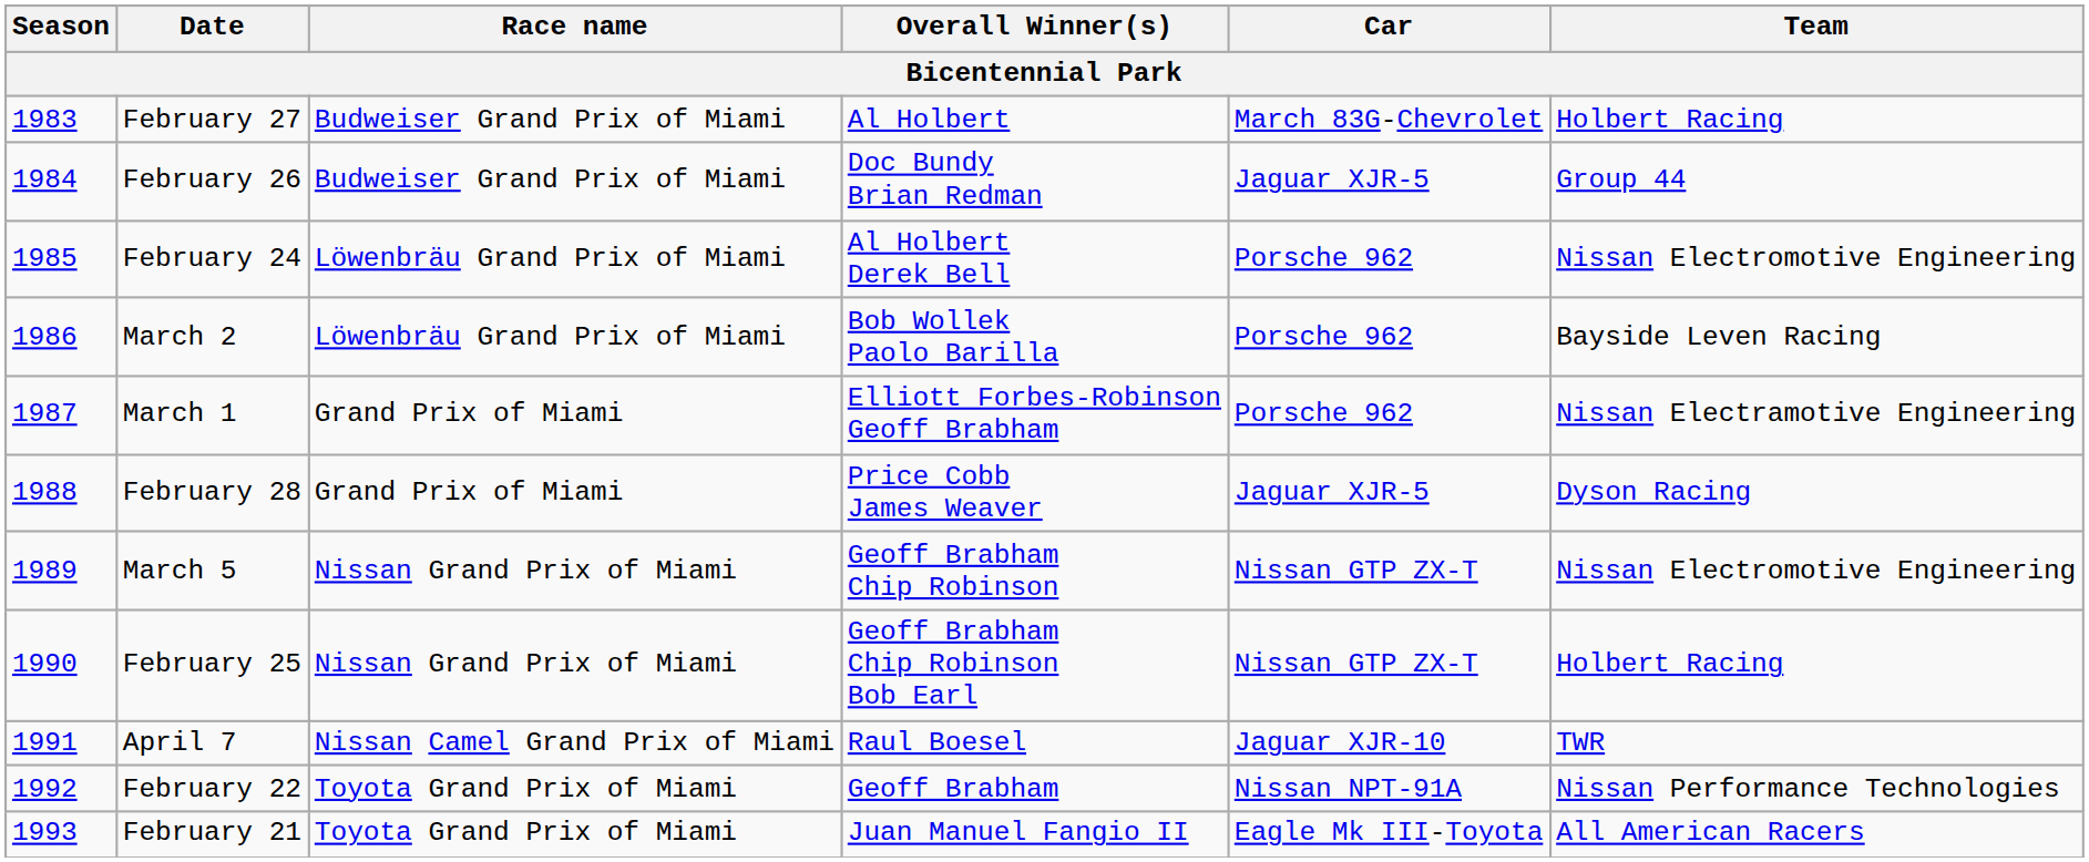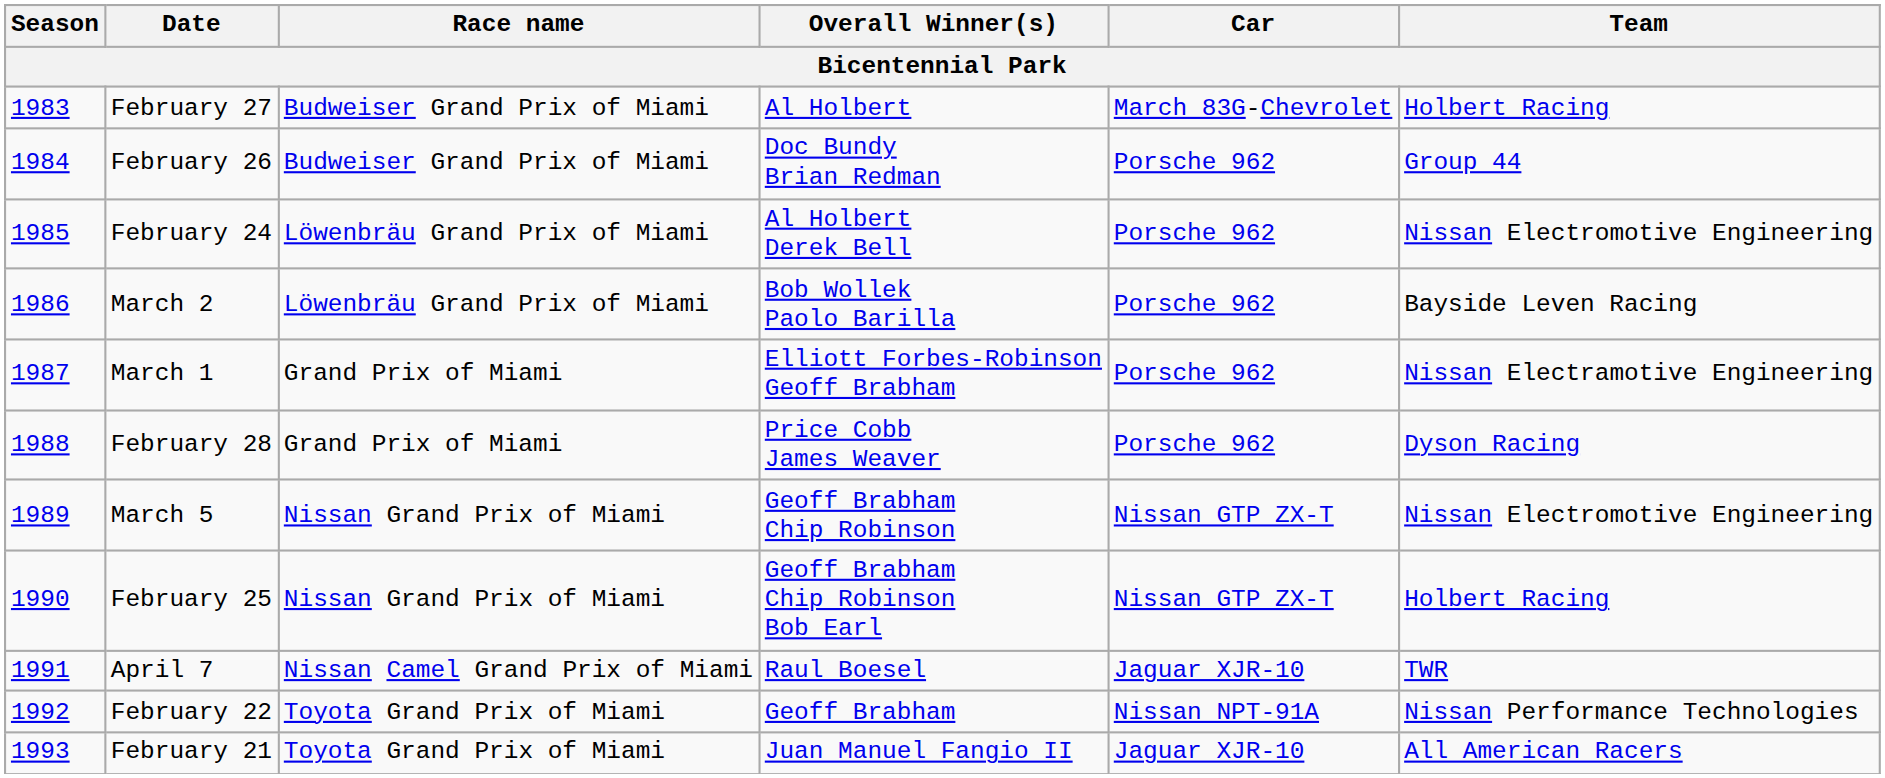February 26 | Car: Jaguar XJR-5 -> Porsche 962
February 28 | Car: Jaguar XJR-5 -> Porsche 962
February 21 | Car: Eagle Mk III-Toyota -> Jaguar XJR-10
